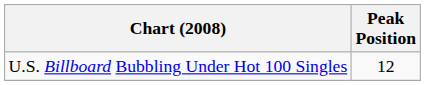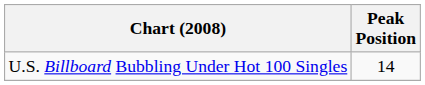U.S. Billboard Bubbling Under Hot 100 Singles | Peak Position: 12 -> 14
